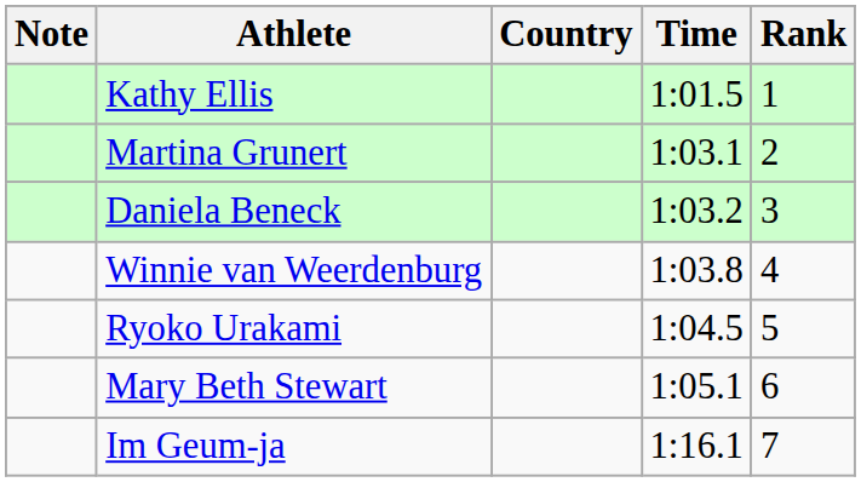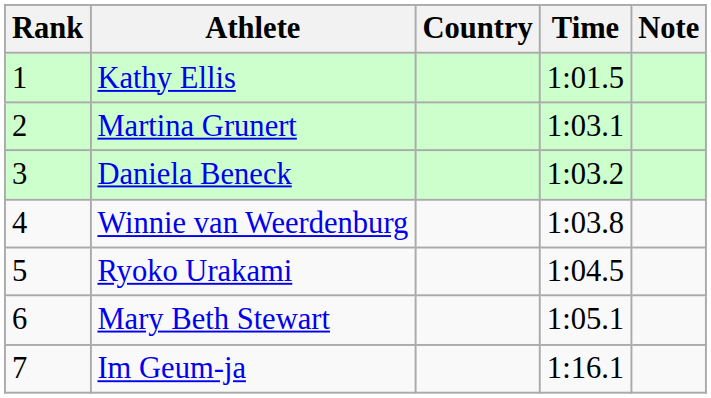columns swapped: Rank <-> Note
